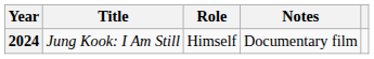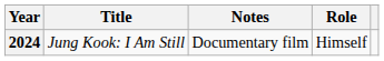columns swapped: Role <-> Notes
